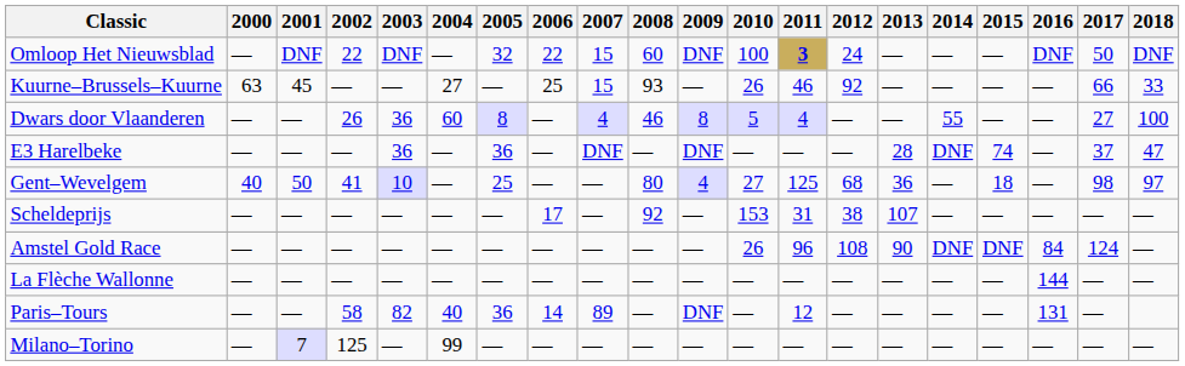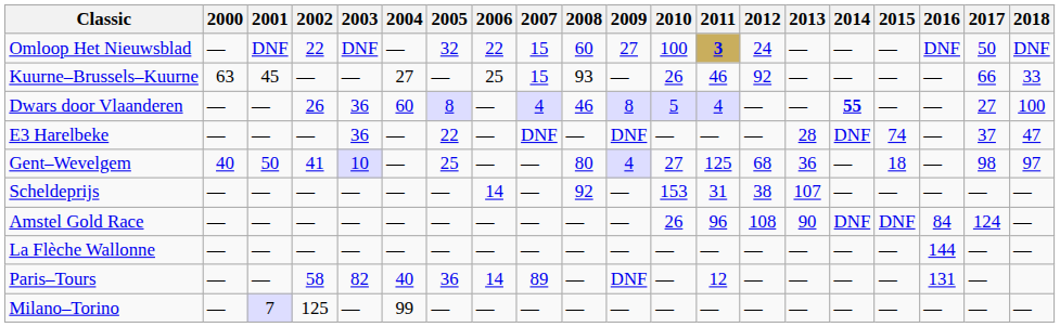Omloop Het Nieuwsblad | 2009: DNF -> 27
Dwars door Vlaanderen | 2014: normal -> bold
E3 Harelbeke | 2005: 36 -> 22
Scheldeprijs | 2006: 17 -> 14
